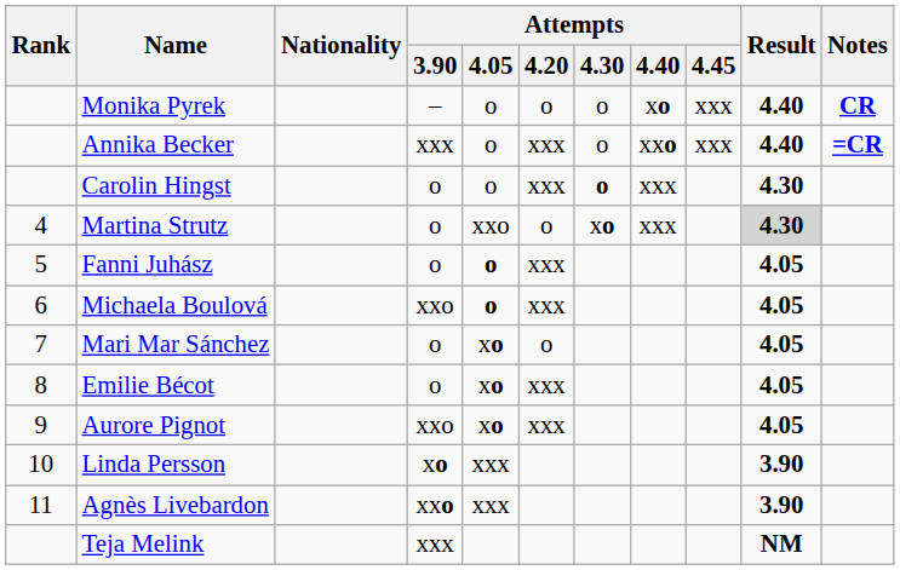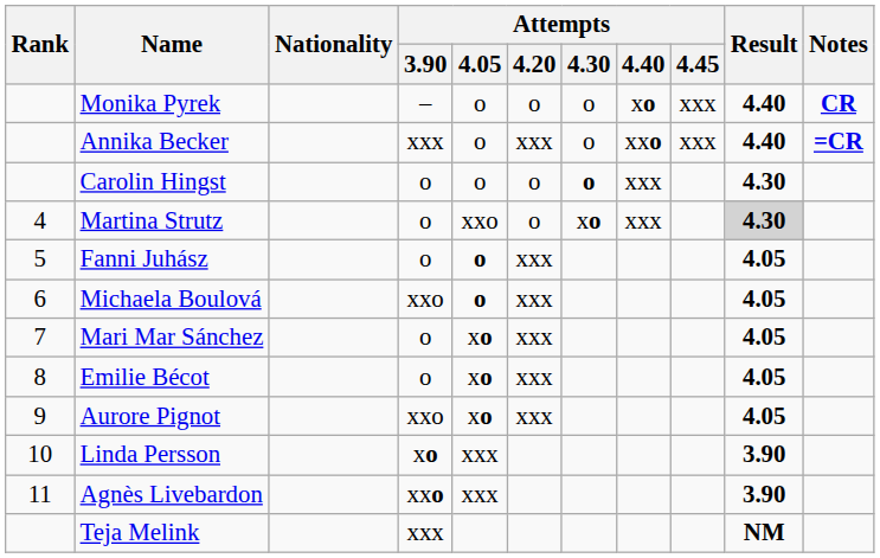Carolin Hingst | Attempts / 4.20: xxx -> o
Mari Mar Sánchez | Attempts / 4.20: o -> xxx
